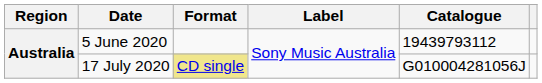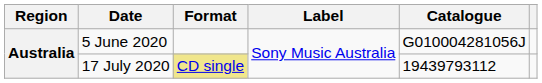5 June 2020 | Catalogue: 19439793112 -> G010004281056J
17 July 2020 | Catalogue: G010004281056J -> 19439793112
